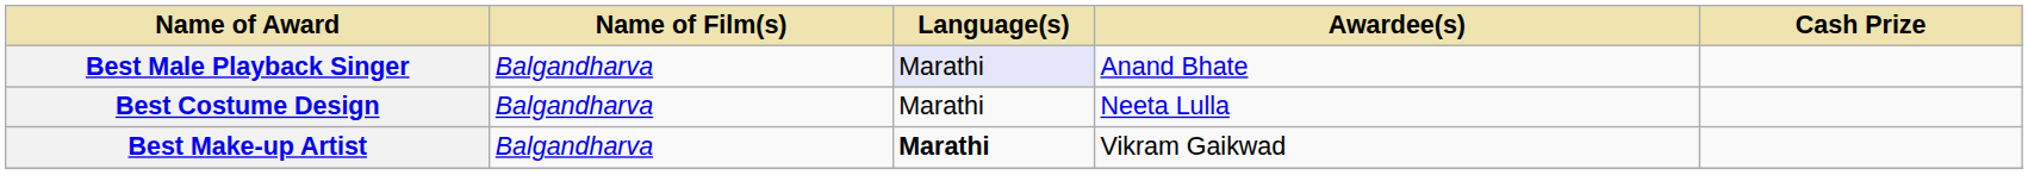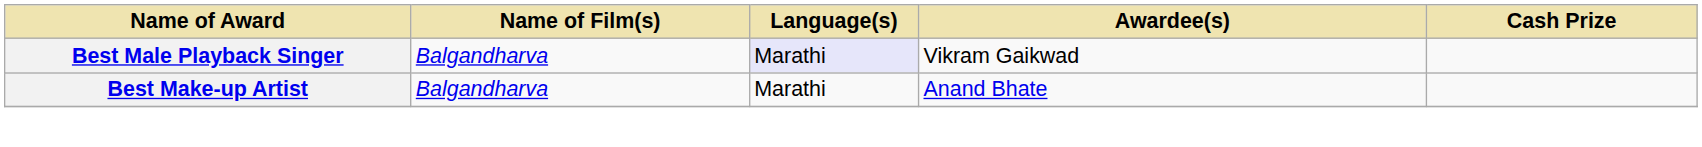Best Male Playback Singer | Awardee(s): Anand Bhate -> Vikram Gaikwad
- row: Best Costume Design | Balgandharva | Marathi | Neeta Lulla
Best Make-up Artist | Language(s): bold -> normal
Best Make-up Artist | Awardee(s): Vikram Gaikwad -> Anand Bhate
